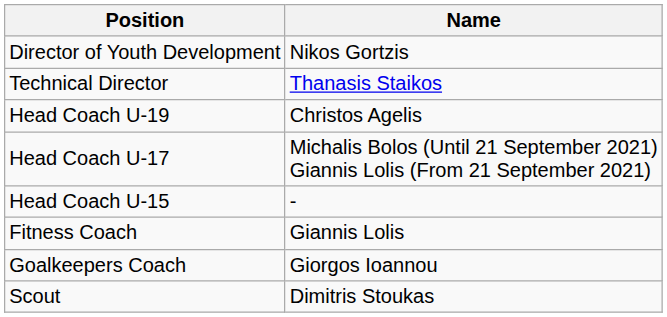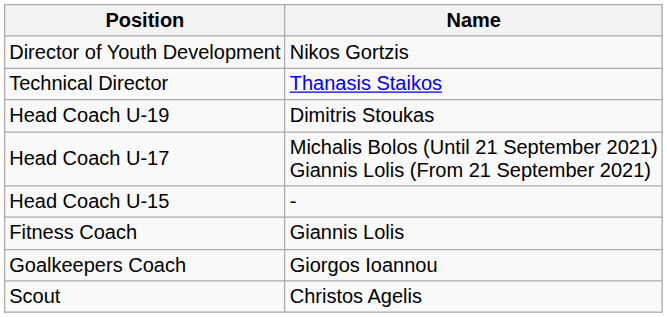Head Coach U-19 | Name: Christos Agelis -> Dimitris Stoukas
Scout | Name: Dimitris Stoukas -> Christos Agelis
